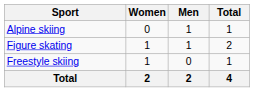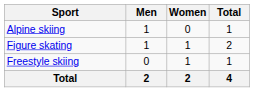columns swapped: Men <-> Women
